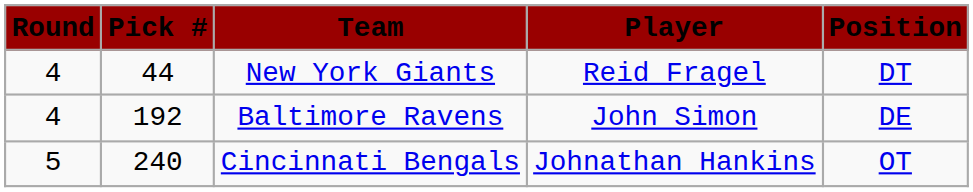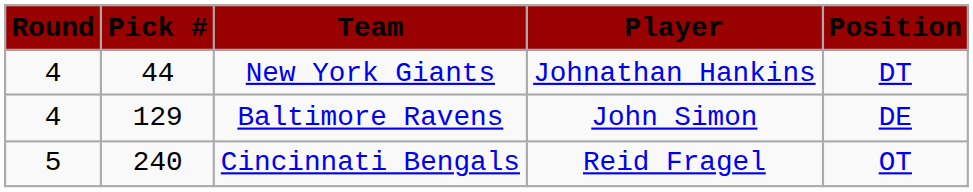New York Giants | Player: Reid Fragel -> Johnathan Hankins
Baltimore Ravens | Pick #: 192 -> 129
Cincinnati Bengals | Player: Johnathan Hankins -> Reid Fragel
